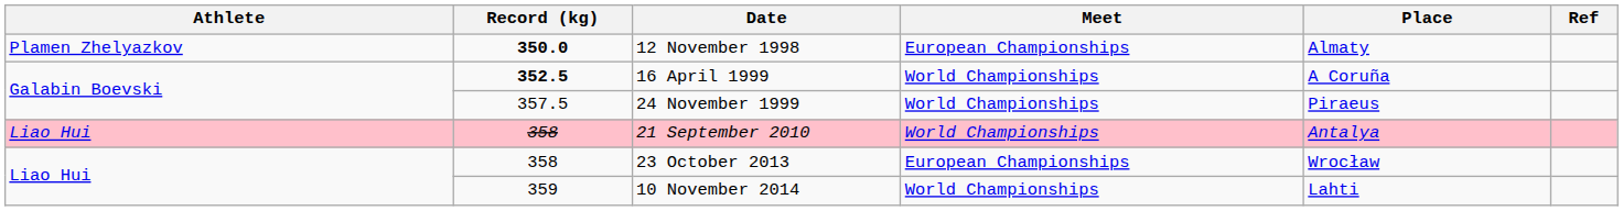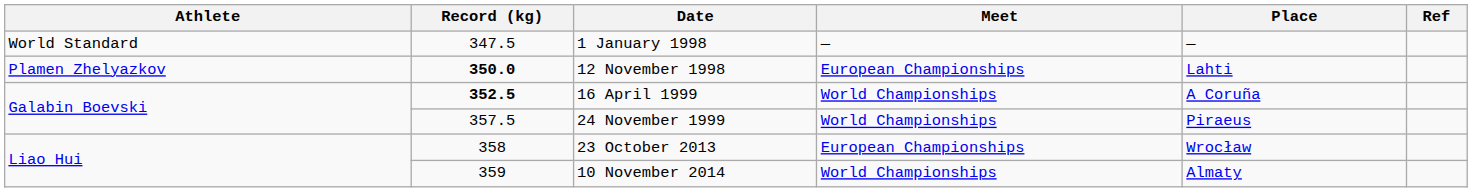+ row: World Standard | 347.5 | 1 January 1998 | — | —
12 November 1998 | Place: Almaty -> Lahti
- row: Liao Hui | 358 | 21 September 2010 | World Championships | Antalya
10 November 2014 | Place: Lahti -> Almaty
